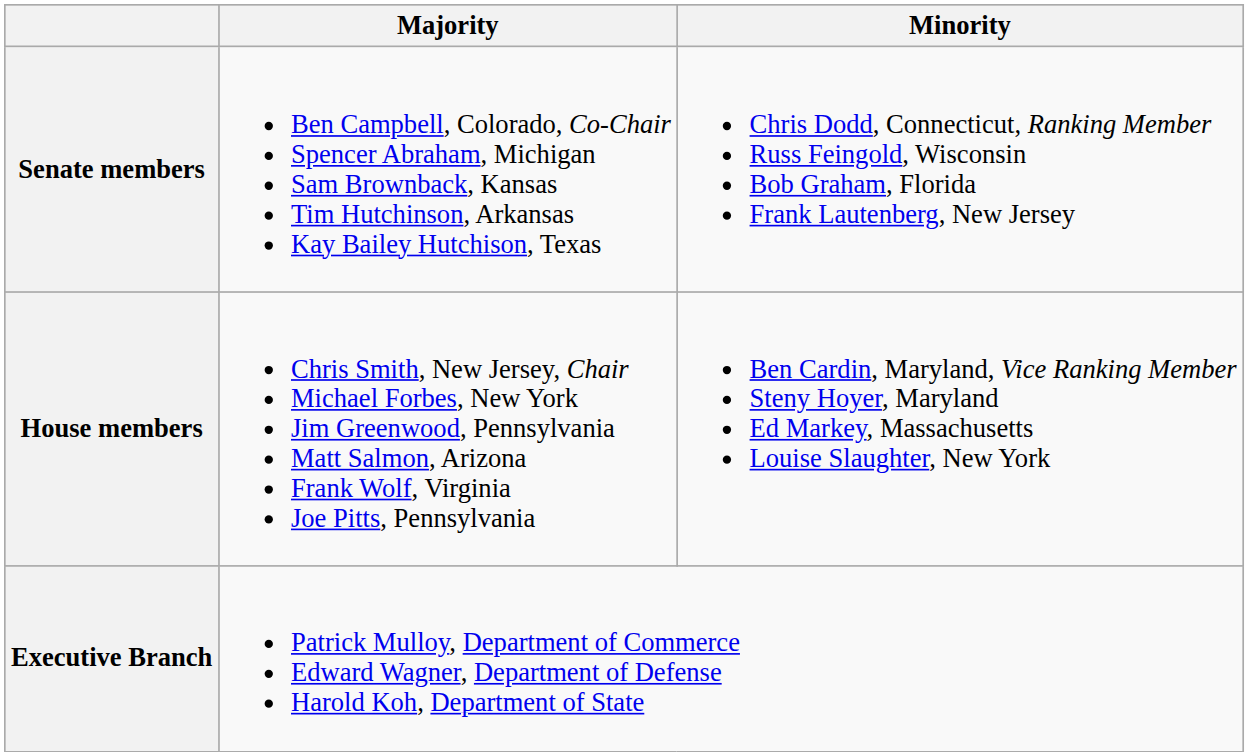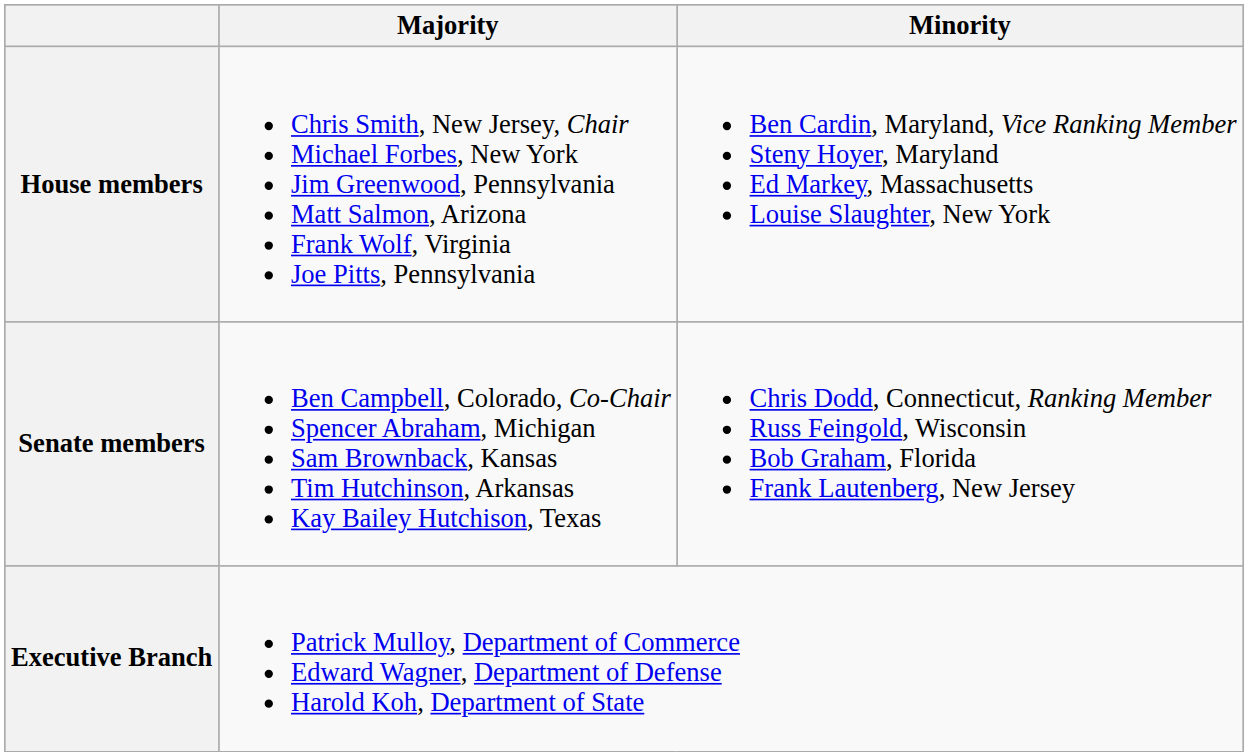rows swapped: Senate members <-> House members
